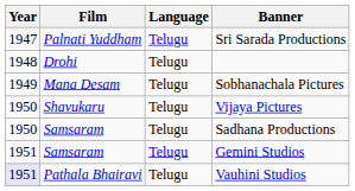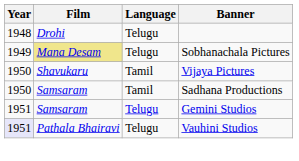- row: 1947 | Palnati Yuddham | Telugu | Sri Sarada Productions
Sobhanachala Pictures | Film: no background -> khaki background
Vijaya Pictures | Language: Telugu -> Tamil
Sadhana Productions | Language: Telugu -> Tamil
